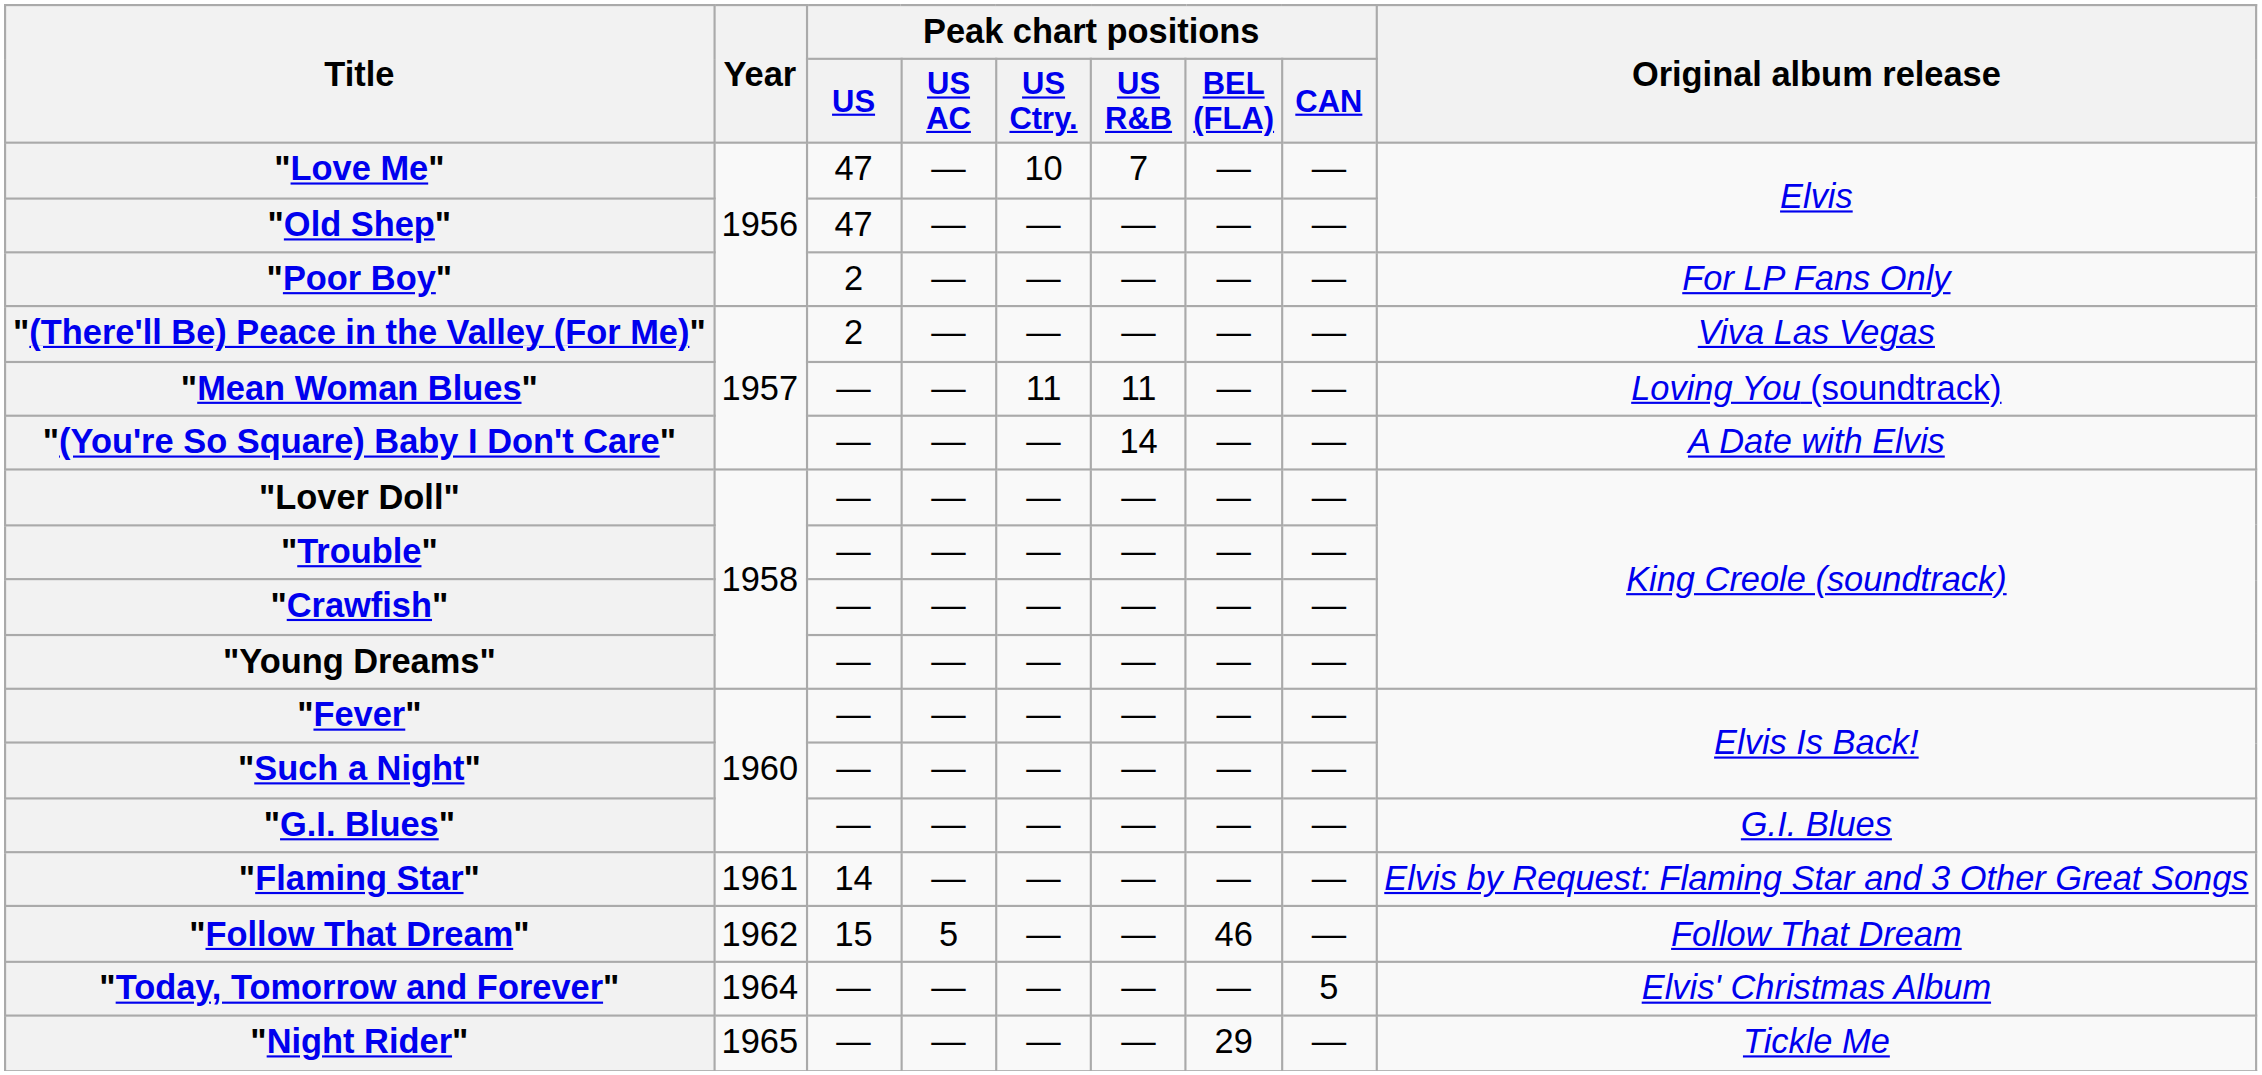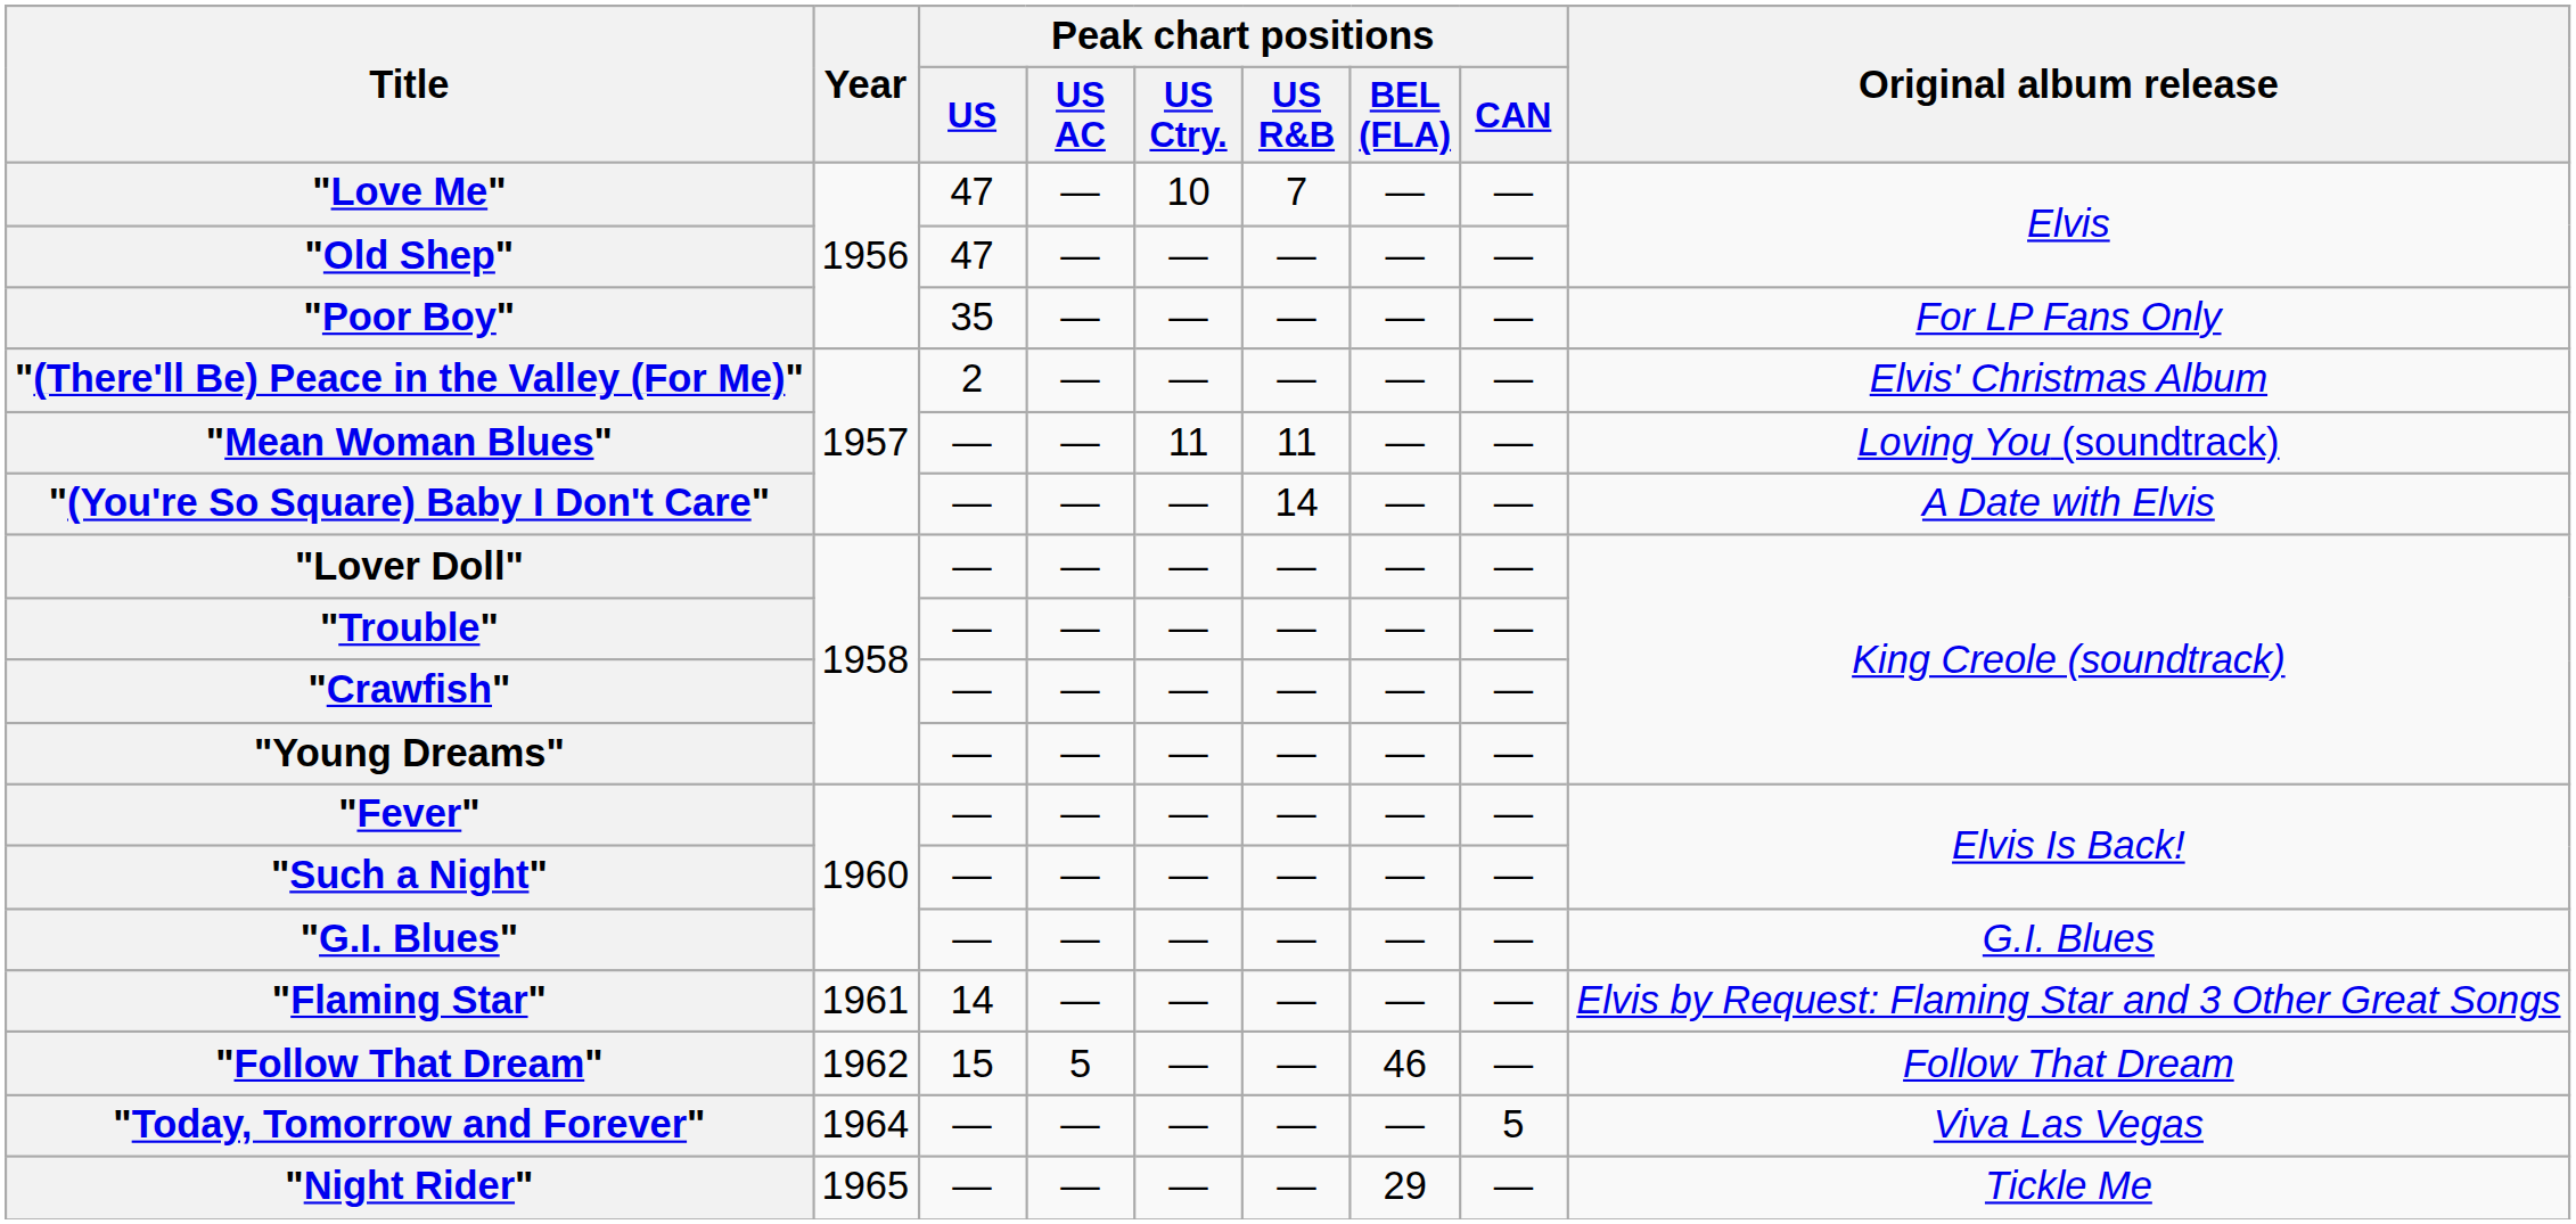"Poor Boy" | Peak chart positions / US: 2 -> 35
"(There'll Be) Peace in the Valley (For Me)" | Original album release: Viva Las Vegas -> Elvis' Christmas Album
"Today, Tomorrow and Forever" | Original album release: Elvis' Christmas Album -> Viva Las Vegas
